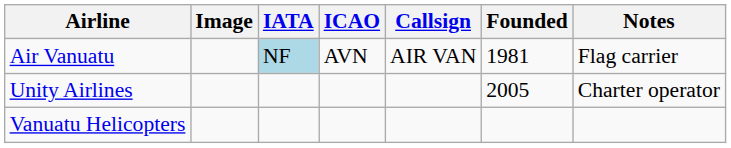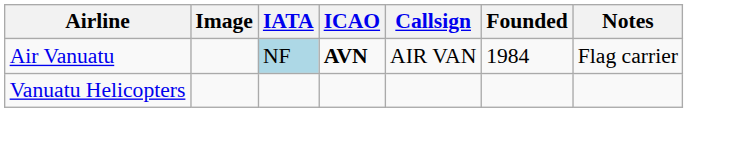Air Vanuatu | ICAO: normal -> bold
Air Vanuatu | Founded: 1981 -> 1984
- row: Unity Airlines | 2005 | Charter operator
